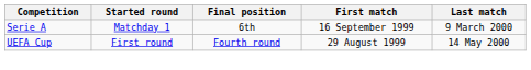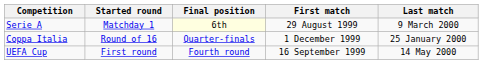Serie A | Final position: no background -> lightyellow background
Serie A | First match: 16 September 1999 -> 29 August 1999
+ row: Coppa Italia | Round of 16 | Quarter-finals | 1 December 1999 | 25 January 2000
UEFA Cup | First match: 29 August 1999 -> 16 September 1999
